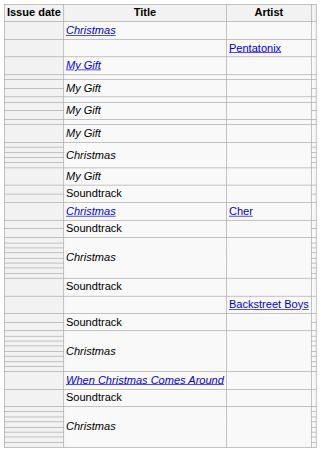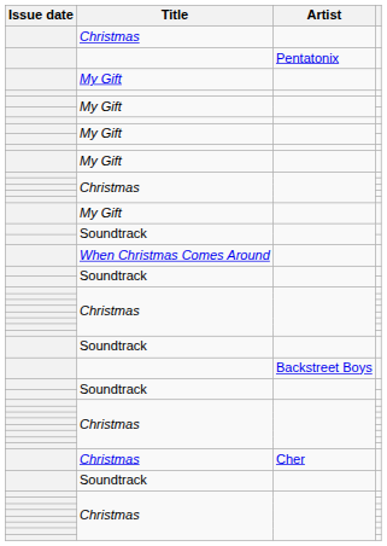rows swapped: When Christmas Comes Around <-> Christmas / Cher
